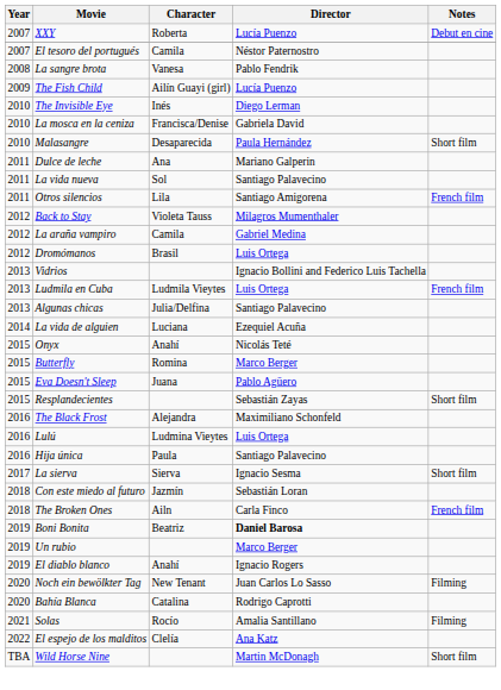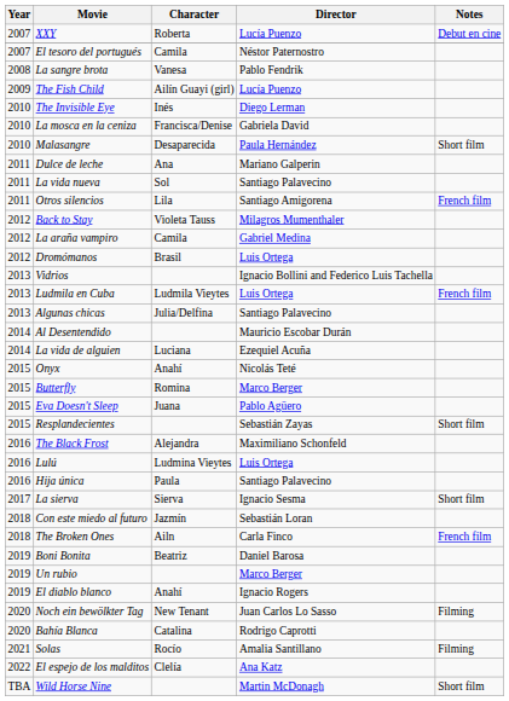+ row: 2014 | Al Desentendido | Mauricio Escobar Durán
Boni Bonita | Director: bold -> normal
